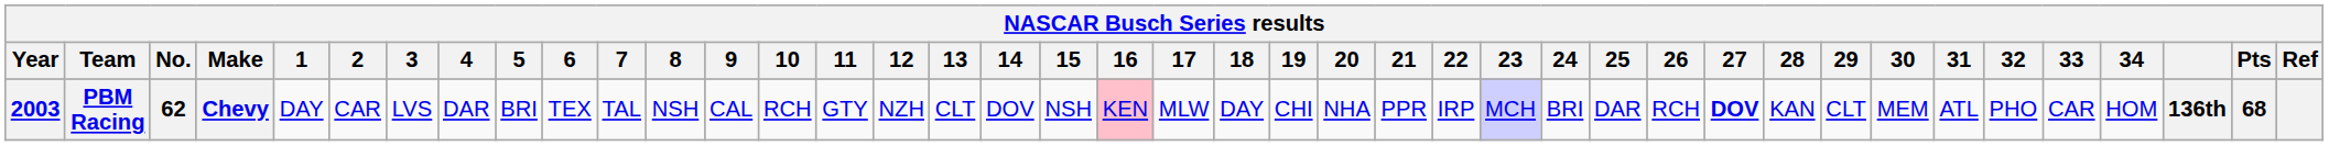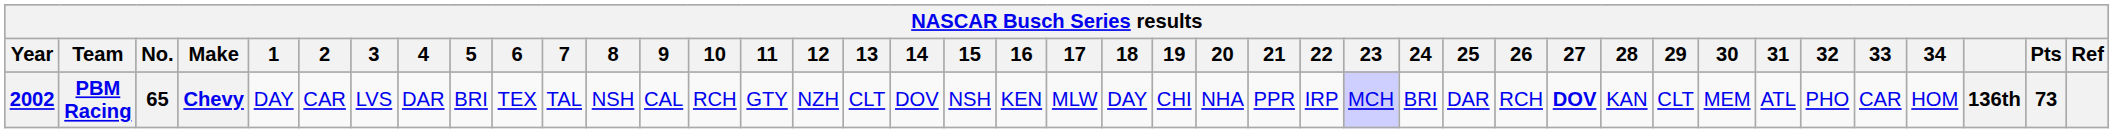PBM Racing | Year: 2003 -> 2002
PBM Racing | No.: 62 -> 65
PBM Racing | 16: pink background -> no background
PBM Racing | Pts: 68 -> 73
